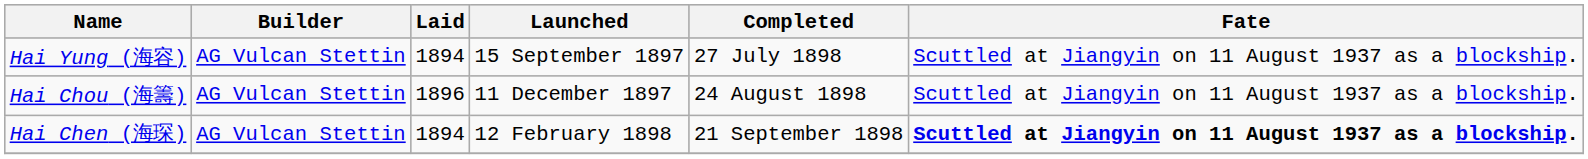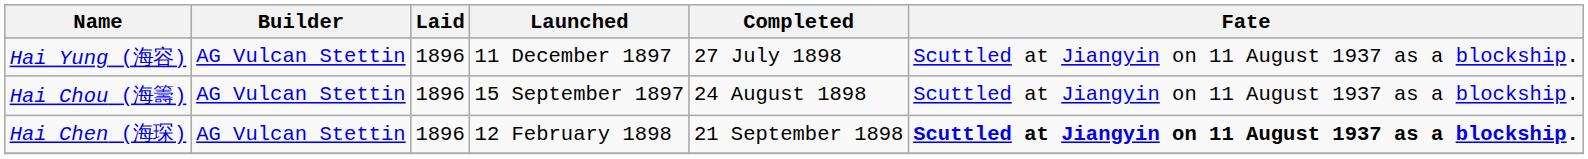Hai Yung (海容) | Laid: 1894 -> 1896
Hai Yung (海容) | Launched: 15 September 1897 -> 11 December 1897
Hai Chou (海籌) | Launched: 11 December 1897 -> 15 September 1897
Hai Chen (海琛) | Laid: 1894 -> 1896
